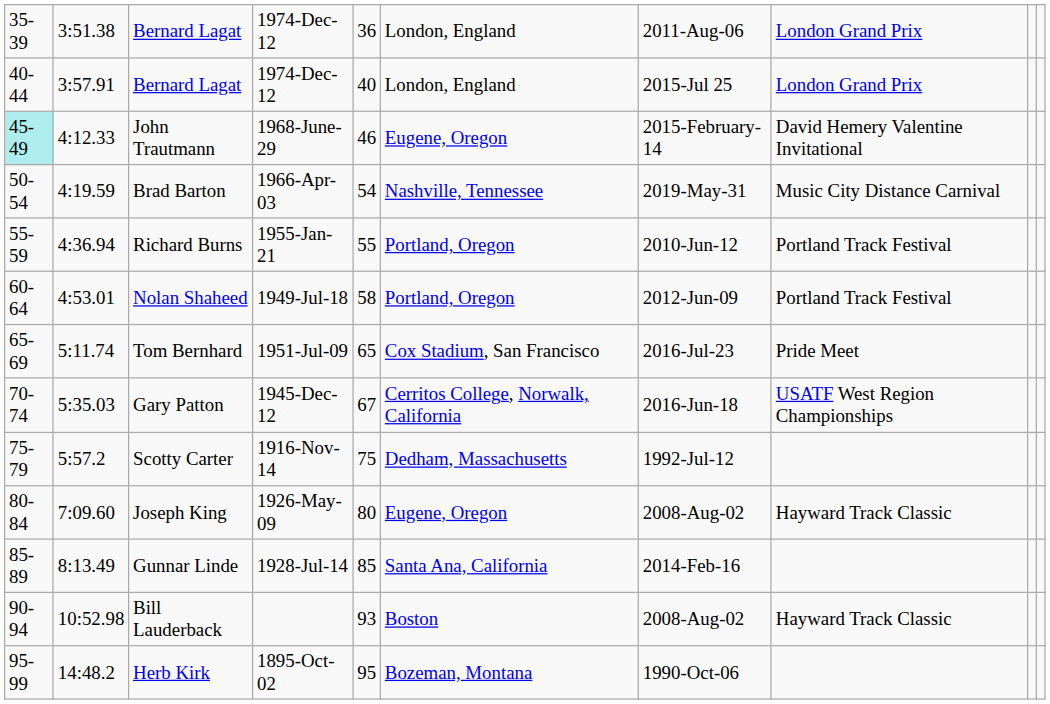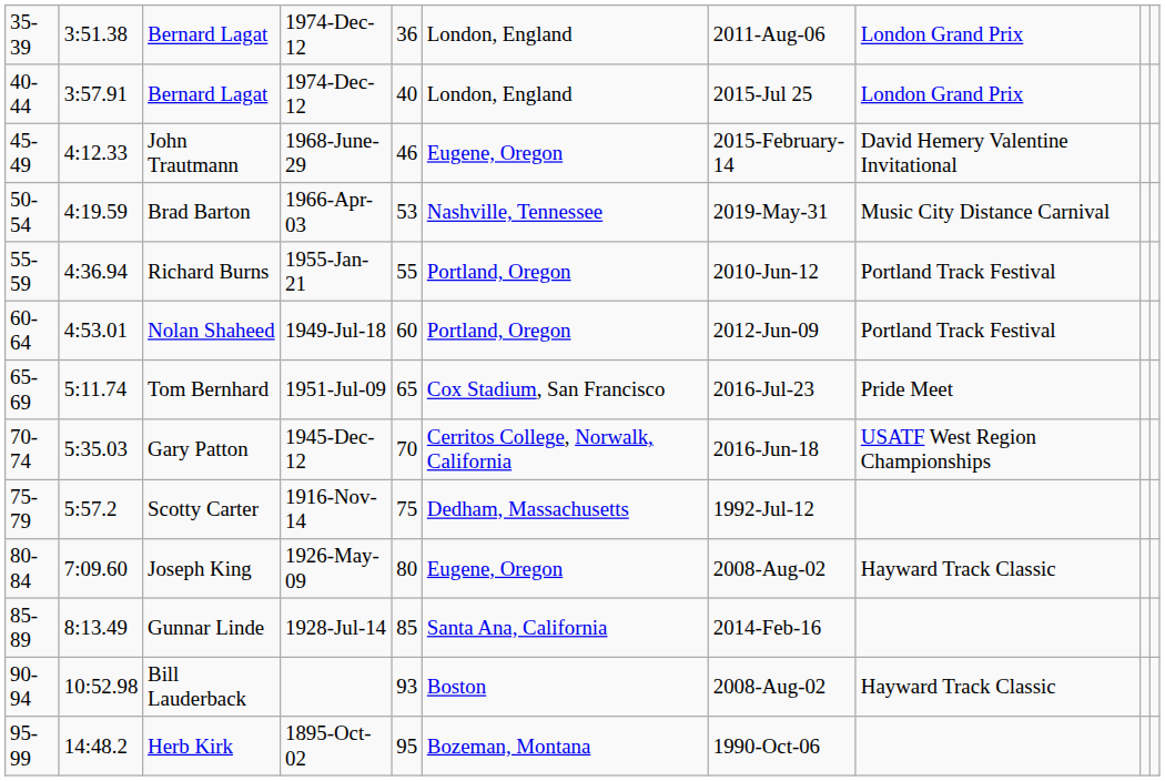John Trautmann | column 1: paleturquoise background -> no background
Brad Barton | column 5: 54 -> 53
Nolan Shaheed | column 5: 58 -> 60
Gary Patton | column 5: 67 -> 70
